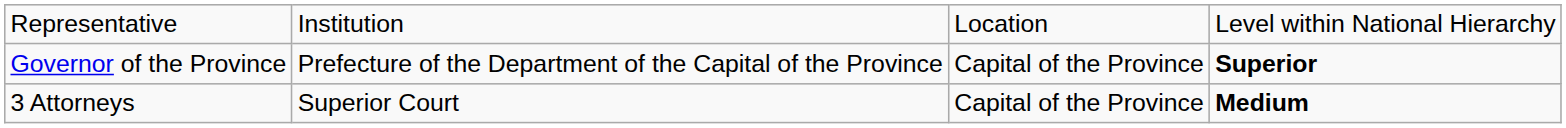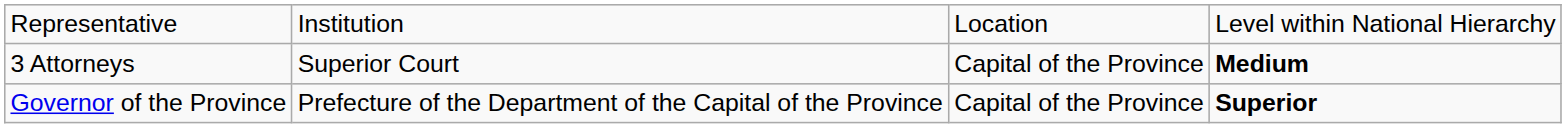rows swapped: Governor of the Province <-> 3 Attorneys
